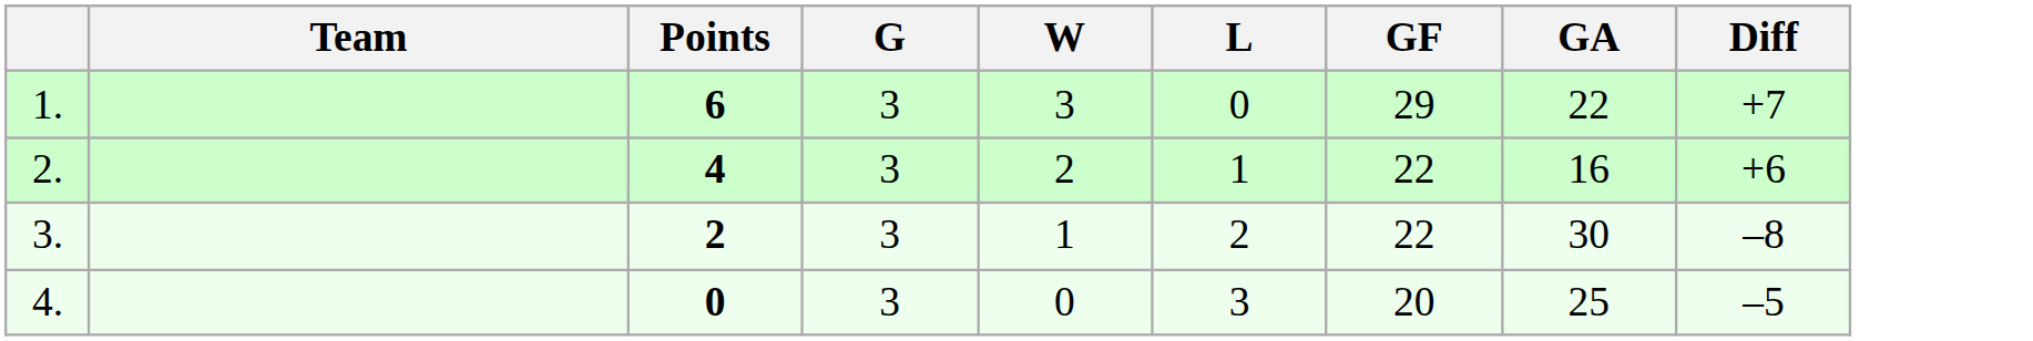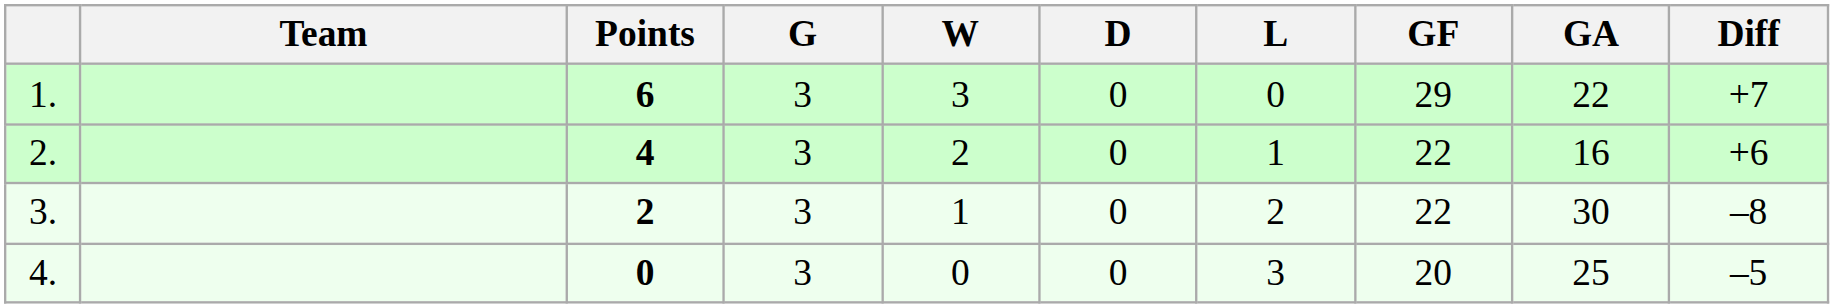+ column: D | 0 | 0 | 0 | 0
